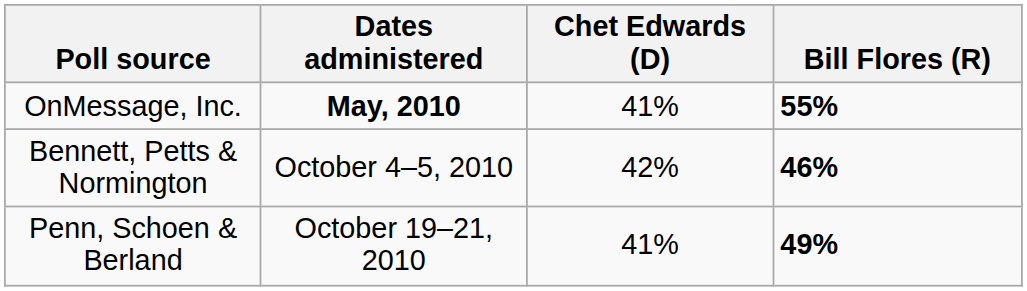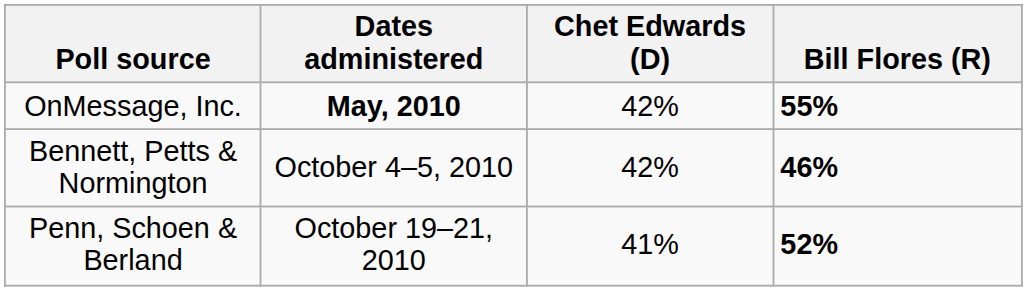OnMessage, Inc. | Chet Edwards (D): 41% -> 42%
Penn, Schoen & Berland | Bill Flores (R): 49% -> 52%
